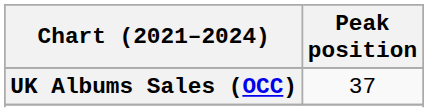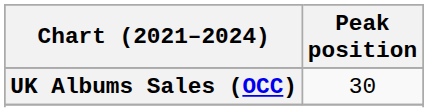UK Albums Sales (OCC) | Peak position: 37 -> 30
